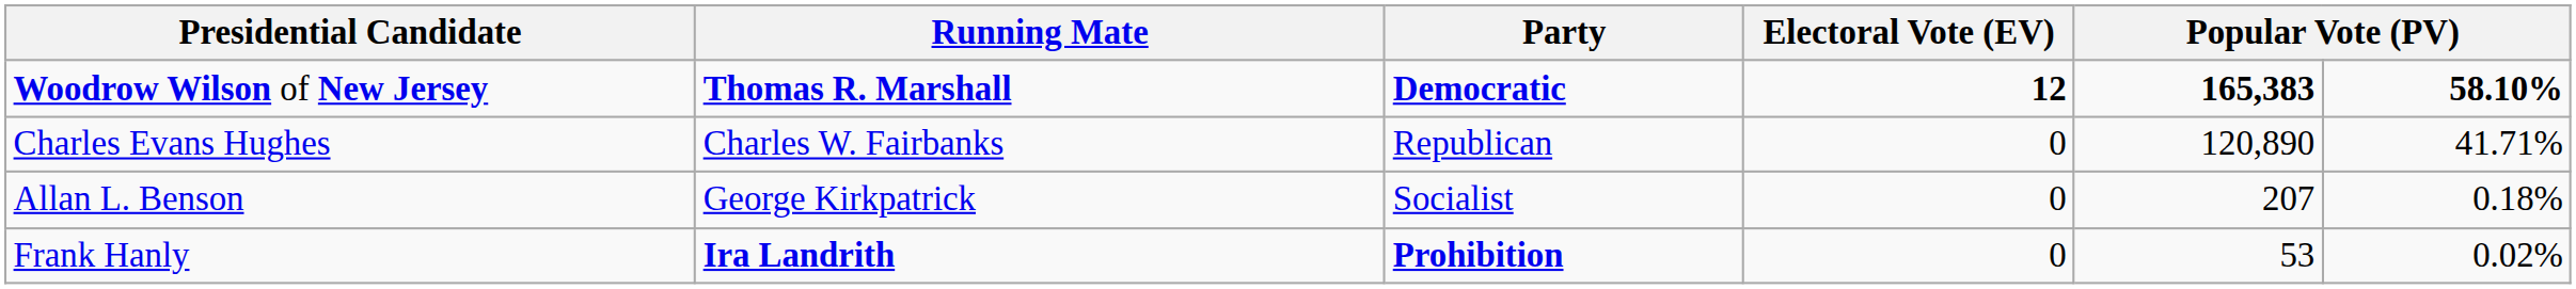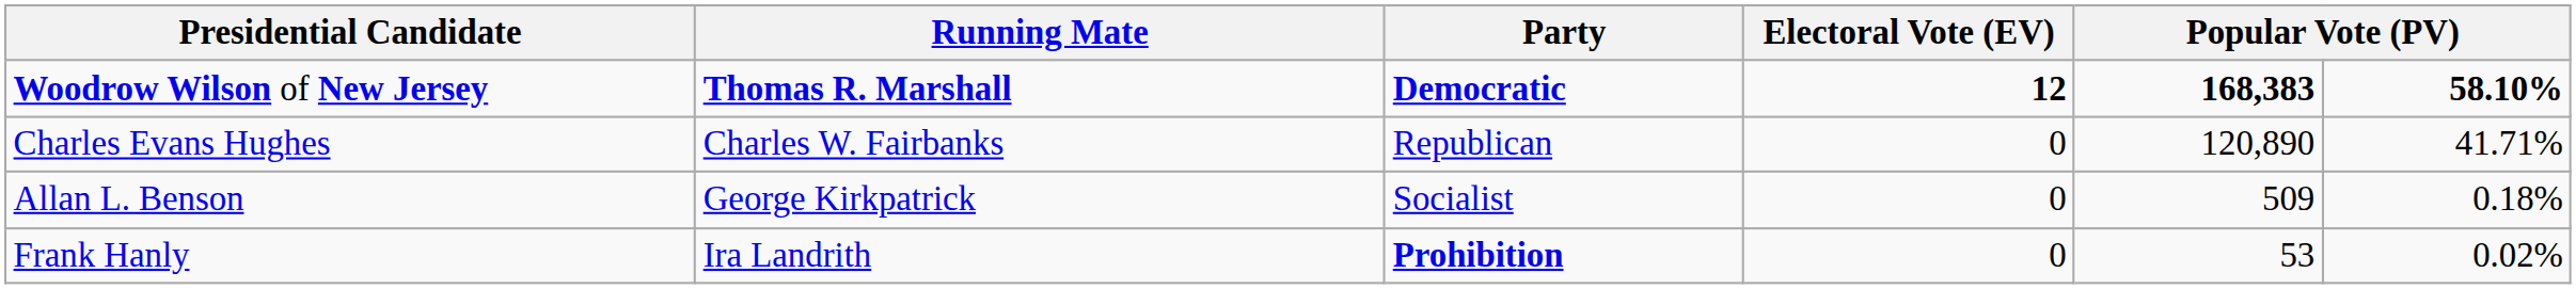Woodrow Wilson of New Jersey | column 5: 165,383 -> 168,383
Allan L. Benson | column 5: 207 -> 509
Frank Hanly | Running Mate: bold -> normal
